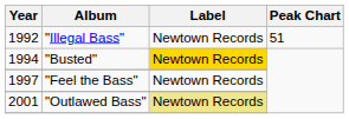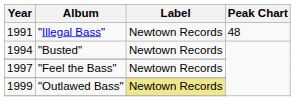"Illegal Bass" | Year: 1992 -> 1991
"Illegal Bass" | Peak Chart: 51 -> 48
"Busted" | Label: gold background -> no background
"Outlawed Bass" | Year: 2001 -> 1999
